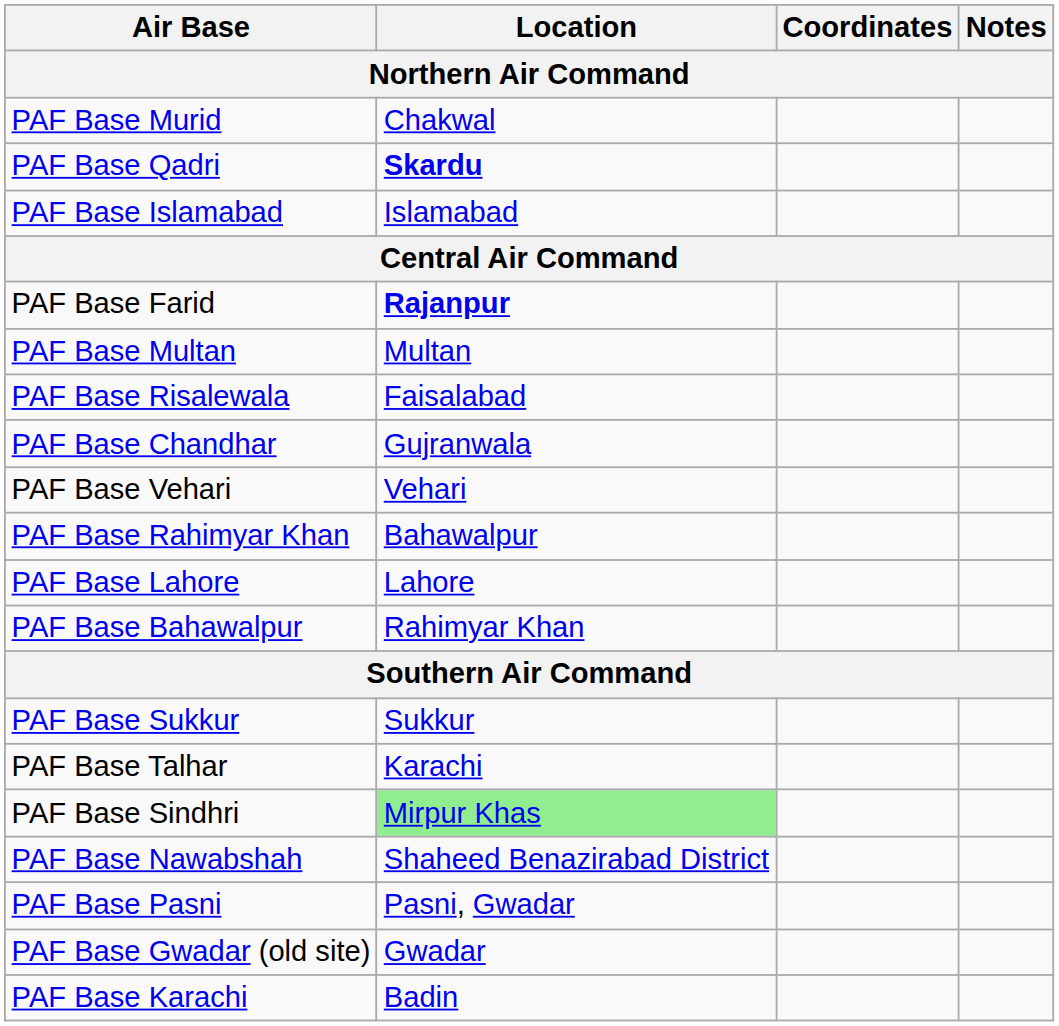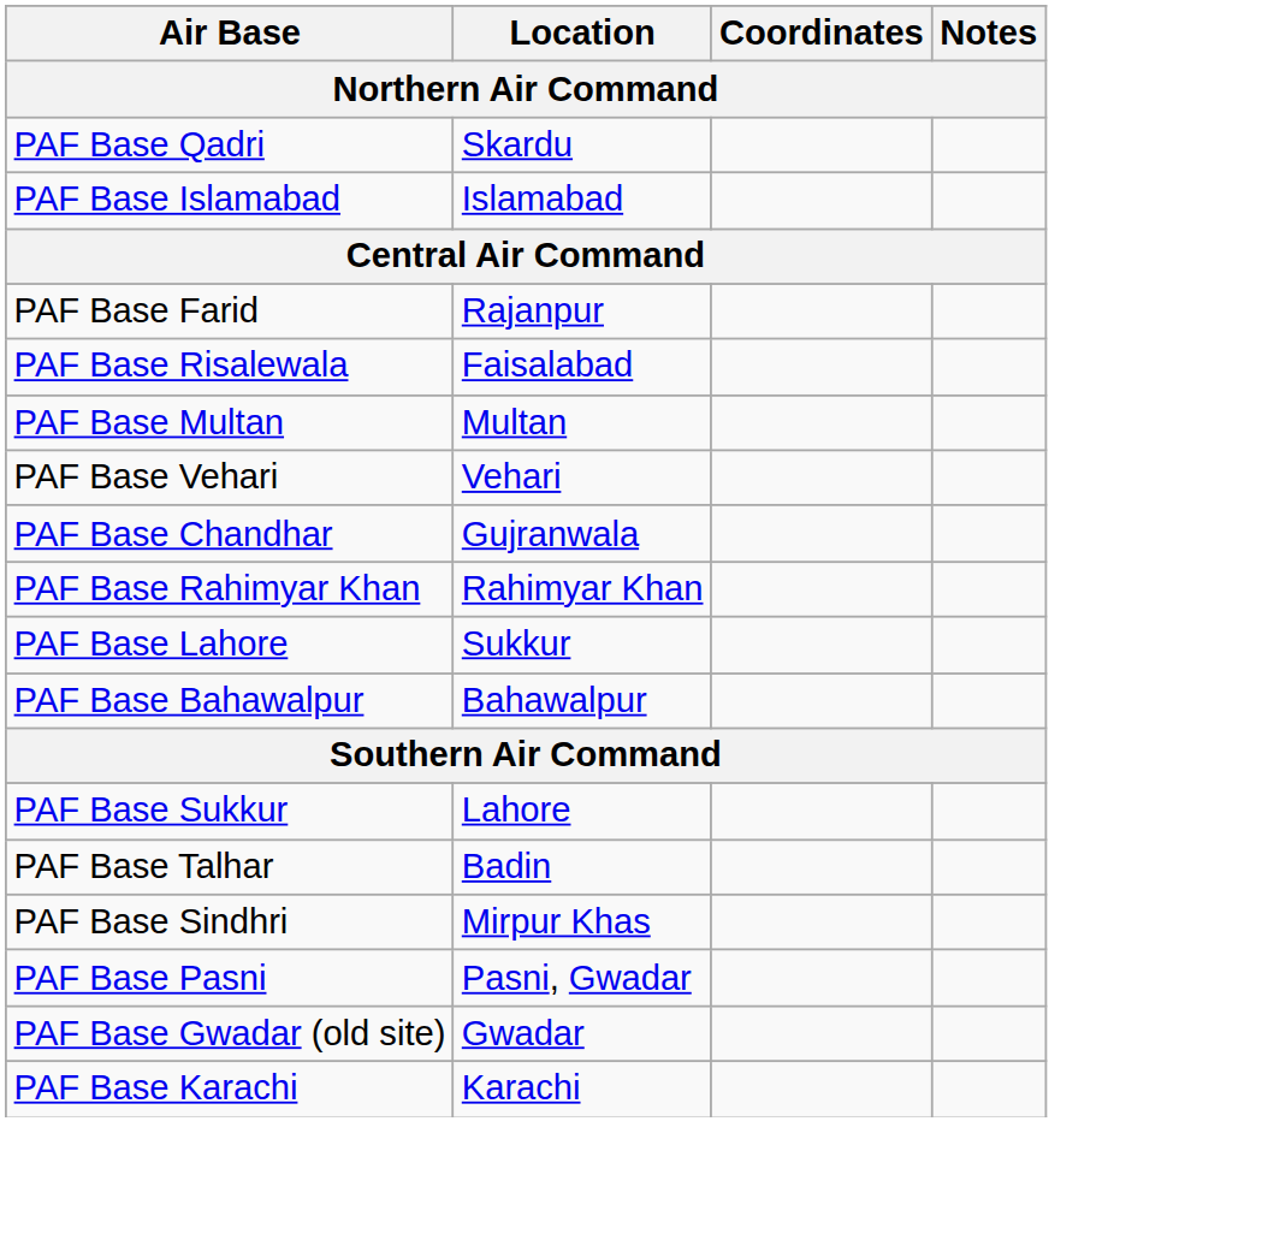- row: PAF Base Murid | Chakwal
PAF Base Qadri | Location: bold -> normal
PAF Base Farid | Location: bold -> normal
rows swapped: PAF Base Multan <-> PAF Base Risalewala
rows swapped: PAF Base Chandhar <-> PAF Base Vehari
PAF Base Rahimyar Khan | Location: Bahawalpur -> Rahimyar Khan
PAF Base Lahore | Location: Lahore -> Sukkur
PAF Base Bahawalpur | Location: Rahimyar Khan -> Bahawalpur
PAF Base Sukkur | Location: Sukkur -> Lahore
PAF Base Talhar | Location: Karachi -> Badin
PAF Base Sindhri | Location: lightgreen background -> no background
- row: PAF Base Nawabshah | Shaheed Benazirabad District
PAF Base Karachi | Location: Badin -> Karachi
